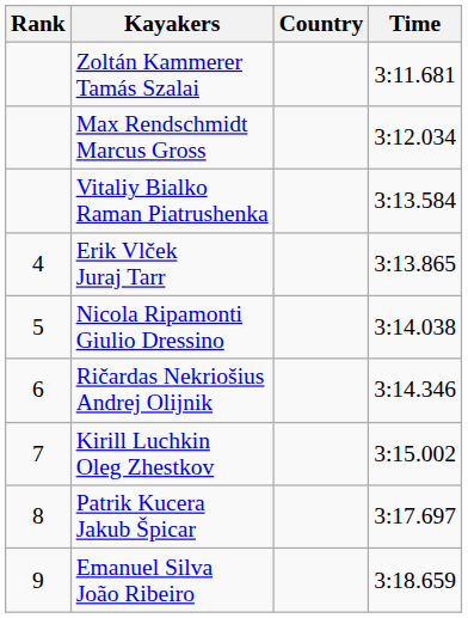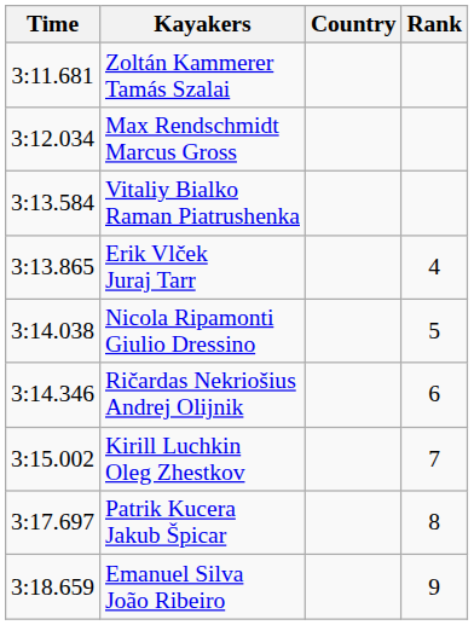columns swapped: Rank <-> Time
